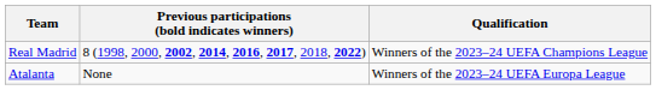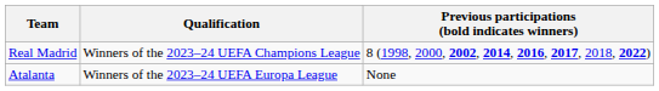columns swapped: Qualification <-> Previous participations (bold indicates winners)
